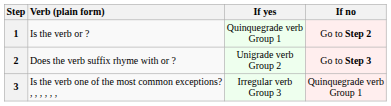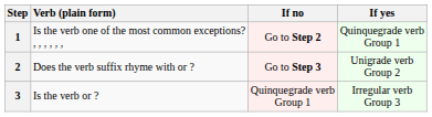columns swapped: If yes <-> If no
1 | Verb (plain form): Is the verb or ? -> Is the verb one of the most common exceptions? , , , , , ,
3 | Verb (plain form): Is the verb one of the most common exceptions? , , , , , , -> Is the verb or ?
